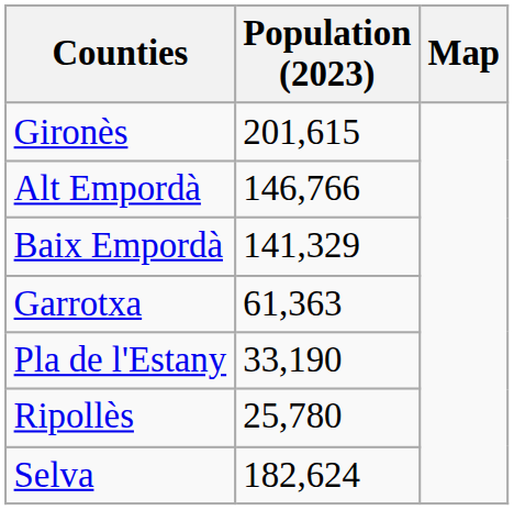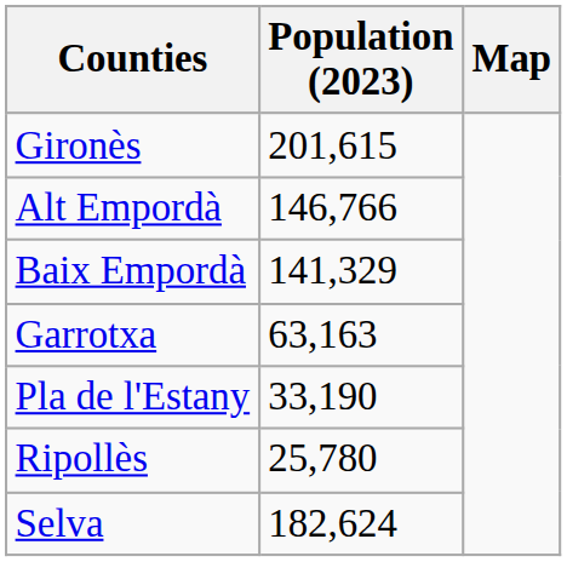Garrotxa | Population (2023): 61,363 -> 63,163
